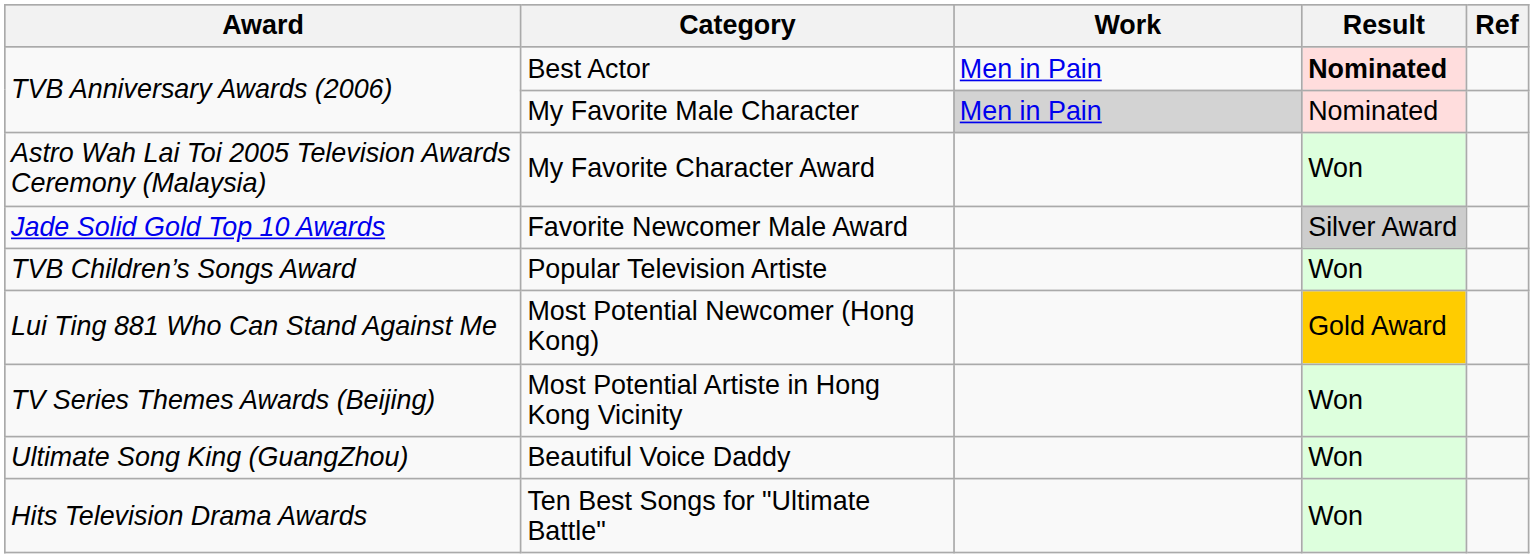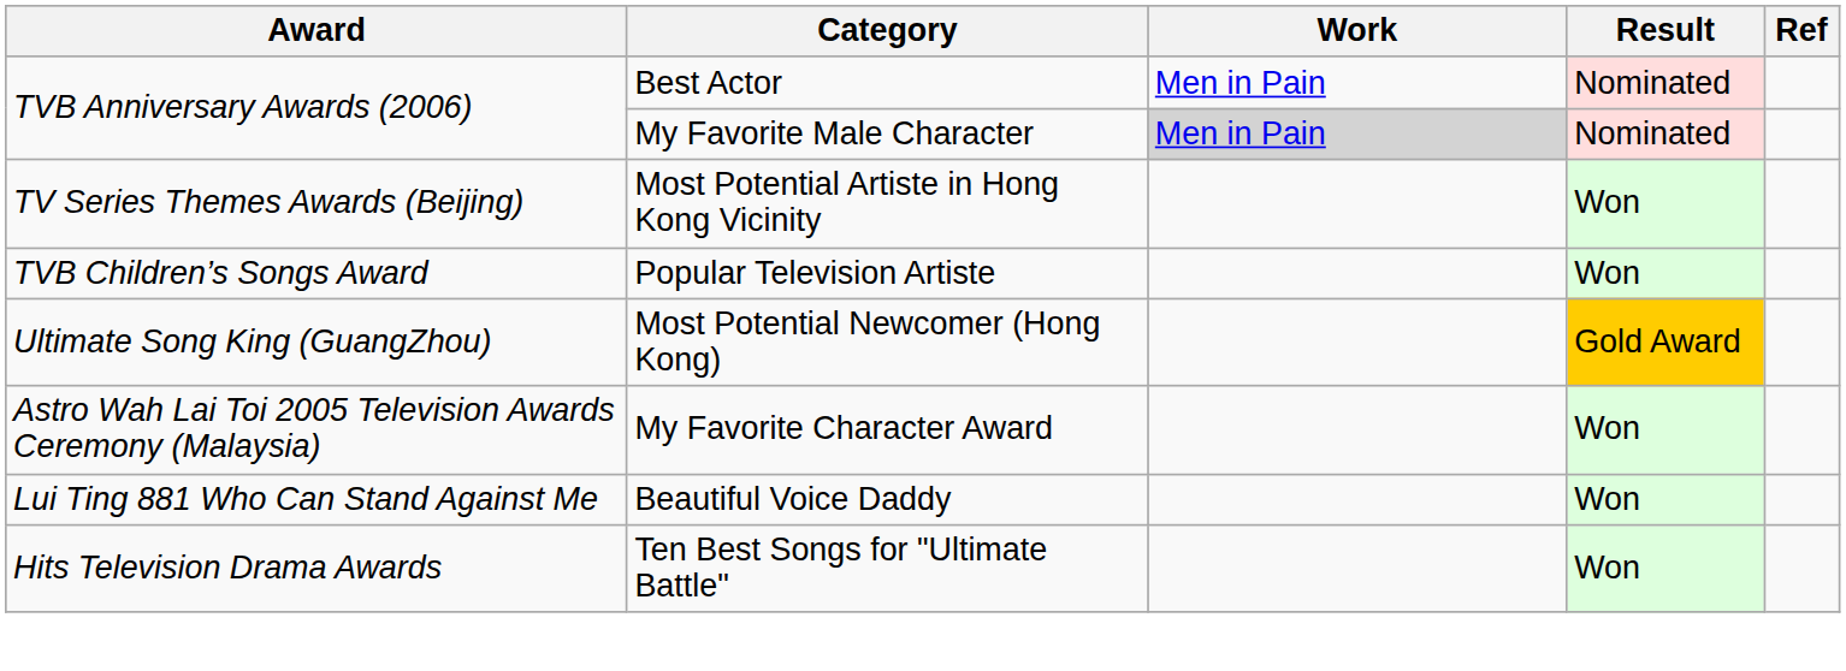Best Actor | Result: bold -> normal
rows swapped: My Favorite Character Award <-> Most Potential Artiste in Hong Kong Vicinity
- row: Jade Solid Gold Top 10 Awards | Favorite Newcomer Male Award | Silver Award
Most Potential Newcomer (Hong Kong) | Award: Lui Ting 881 Who Can Stand Against Me -> Ultimate Song King (GuangZhou)
Beautiful Voice Daddy | Award: Ultimate Song King (GuangZhou) -> Lui Ting 881 Who Can Stand Against Me
